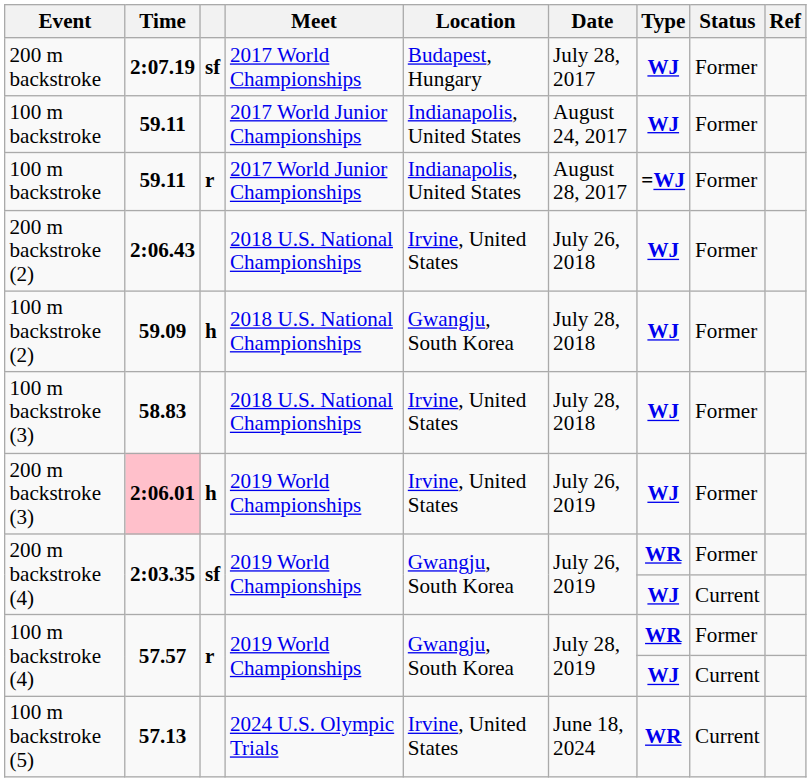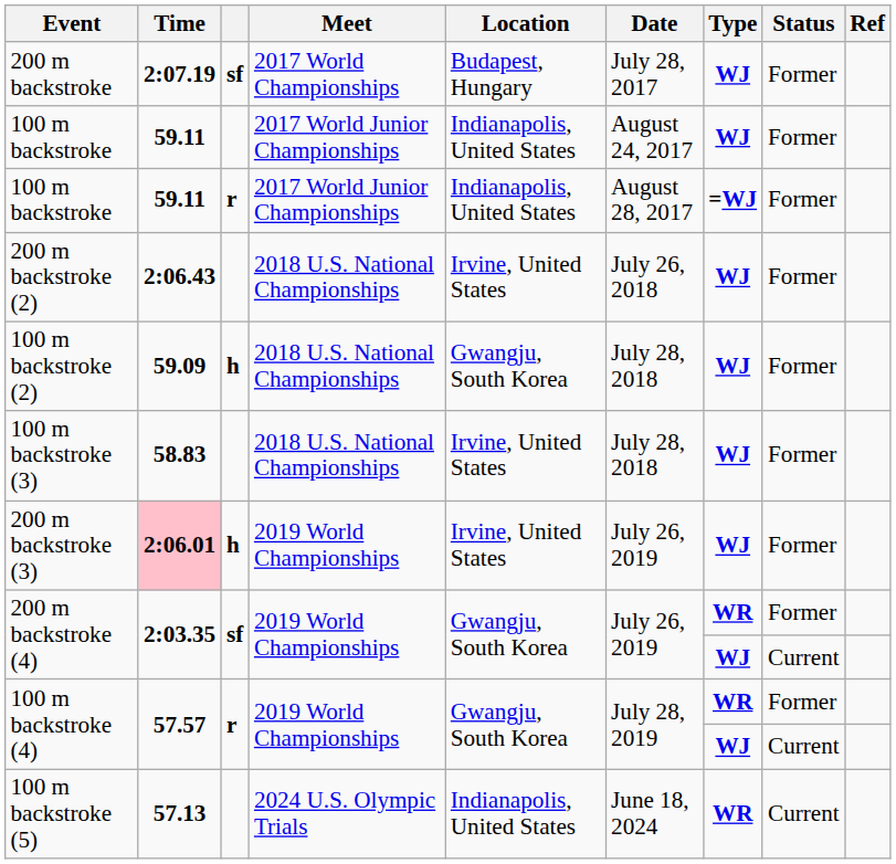100 m backstroke (5) | Location: Irvine, United States -> Indianapolis, United States
